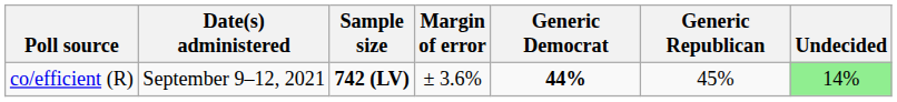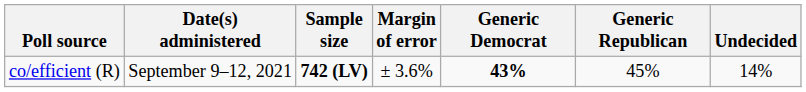co/efficient (R) | Generic Democrat: 44% -> 43%
co/efficient (R) | Undecided: lightgreen background -> no background
